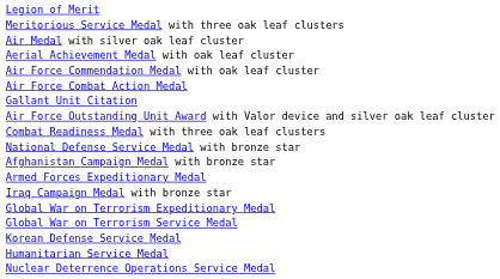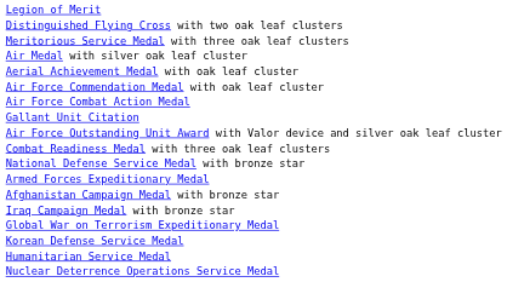+ row: Distinguished Flying Cross with two oak leaf clusters
rows swapped: Armed Forces Expeditionary Medal <-> Afghanistan Campaign Medal with bronze star
- row: Global War on Terrorism Service Medal
